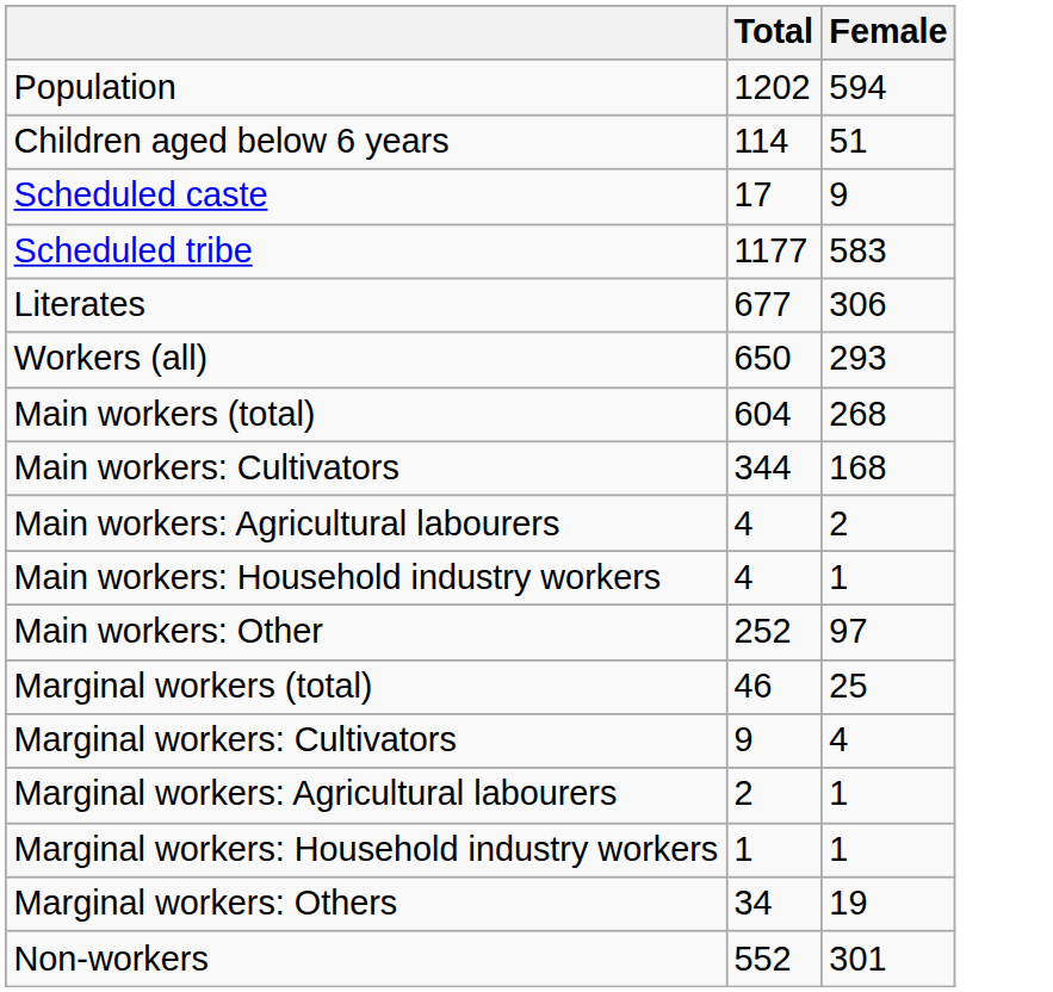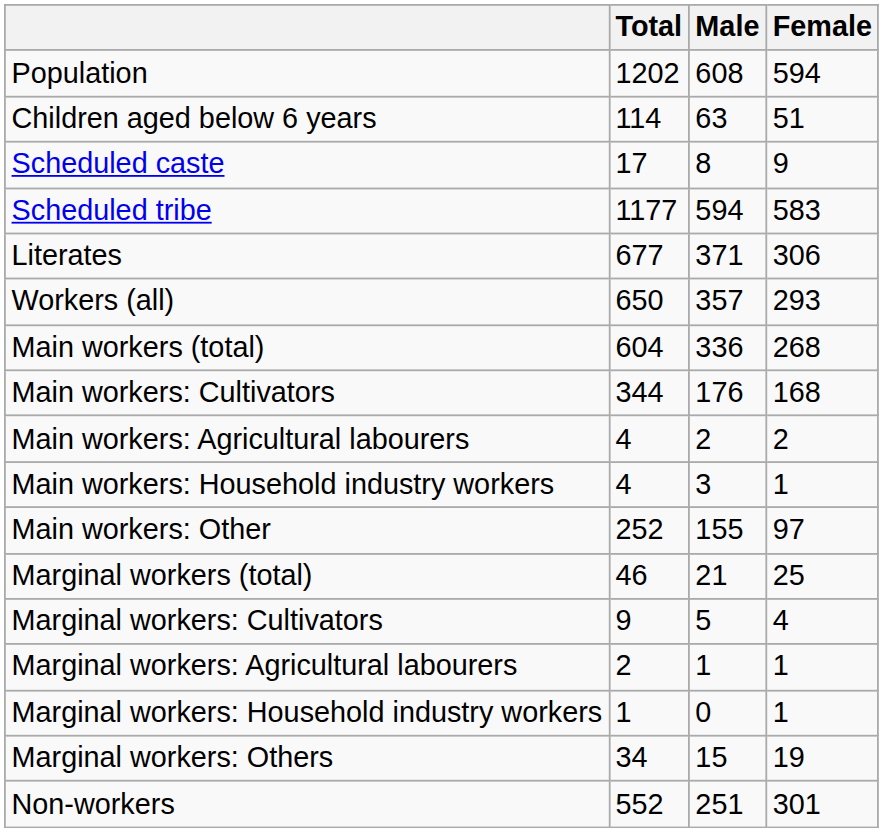+ column: Male | 608 | 63 | 8 | 594 | 371 | 357 | 336 | 176 | 2 | 3 | 155 | 21 | 5 | 1 | 0 | 15 | 251
